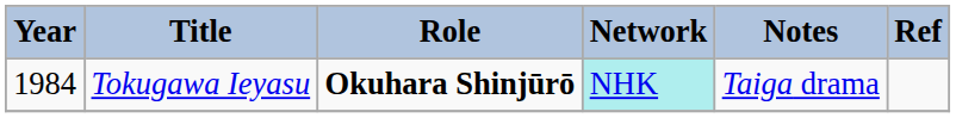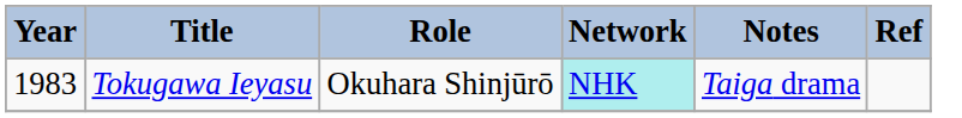Tokugawa Ieyasu | Year: 1984 -> 1983
Tokugawa Ieyasu | Role: bold -> normal
